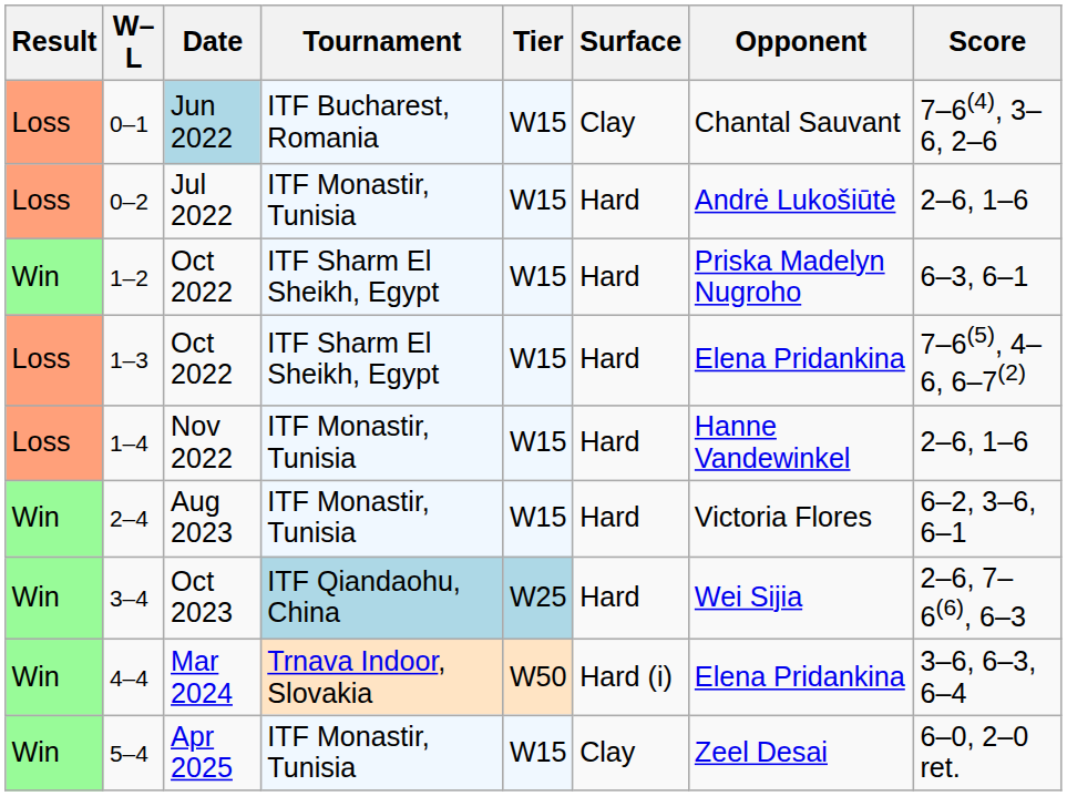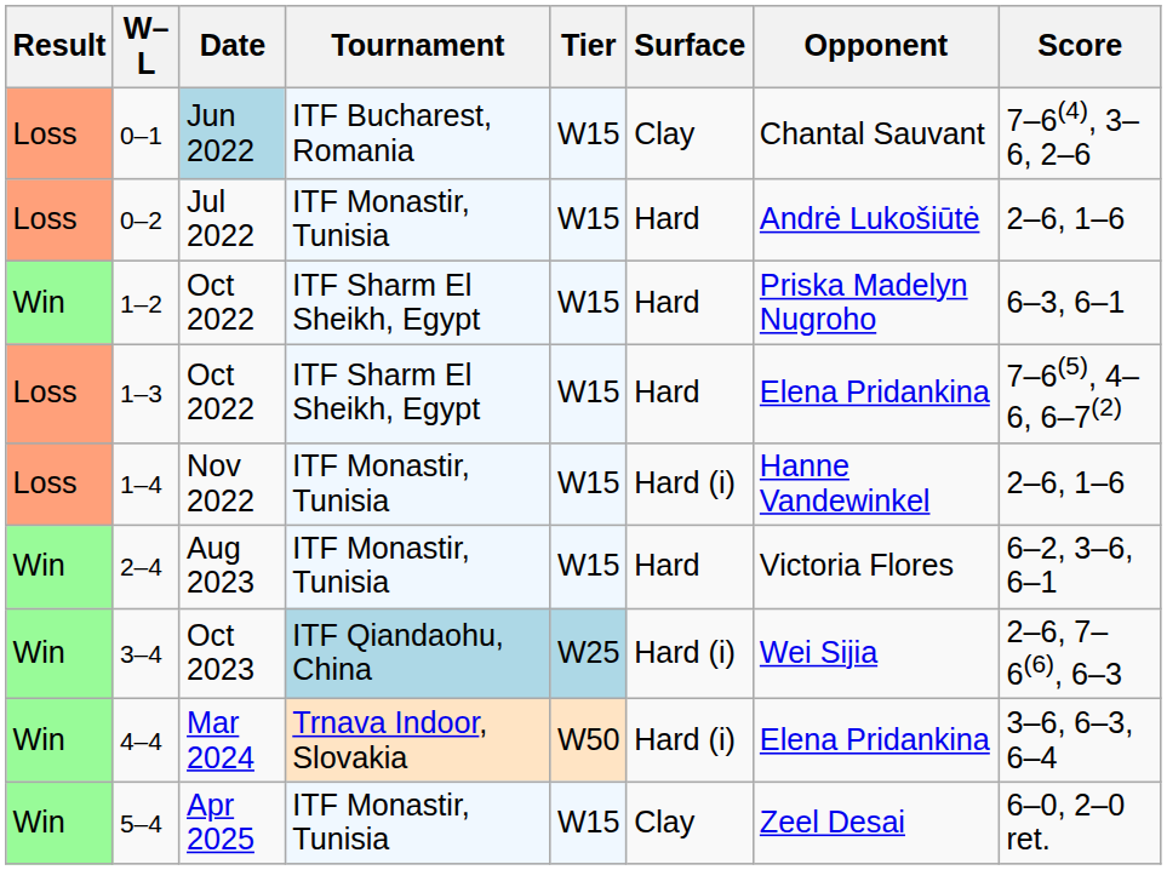1–4 | Surface: Hard -> Hard (i)
3–4 | Surface: Hard -> Hard (i)
